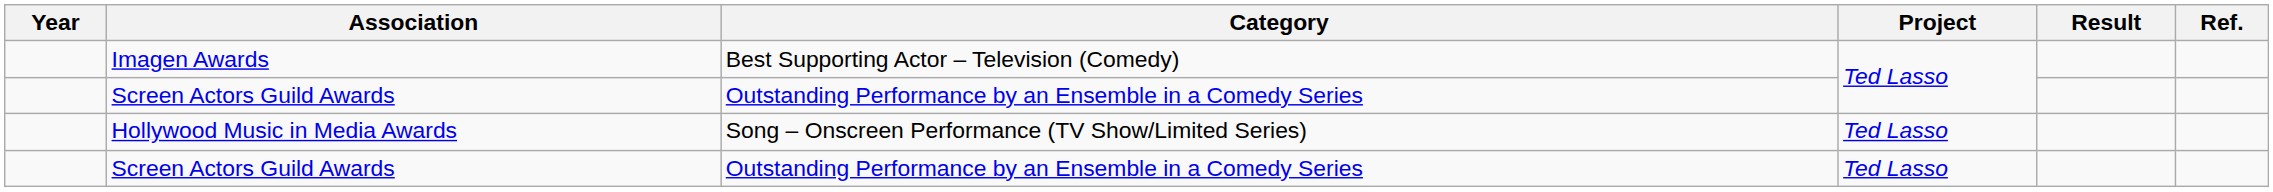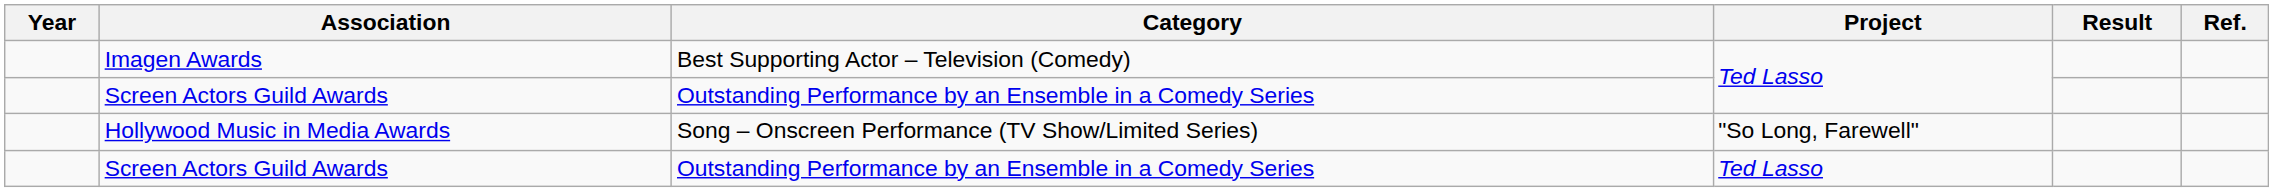Hollywood Music in Media Awards | Project: Ted Lasso -> "So Long, Farewell"
